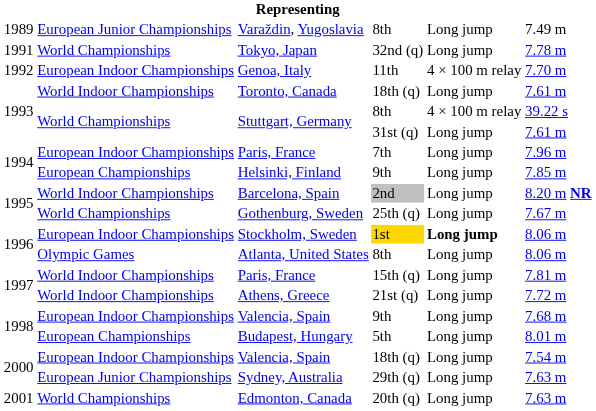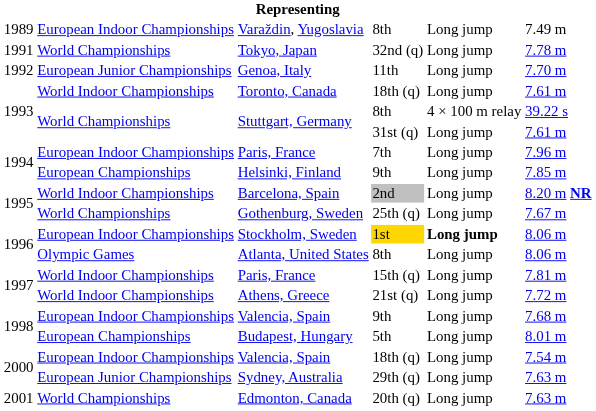Varaždin, Yugoslavia | column 2: European Junior Championships -> European Indoor Championships
Genoa, Italy | column 2: European Indoor Championships -> European Junior Championships
Genoa, Italy | column 5: 4 × 100 m relay -> Long jump
